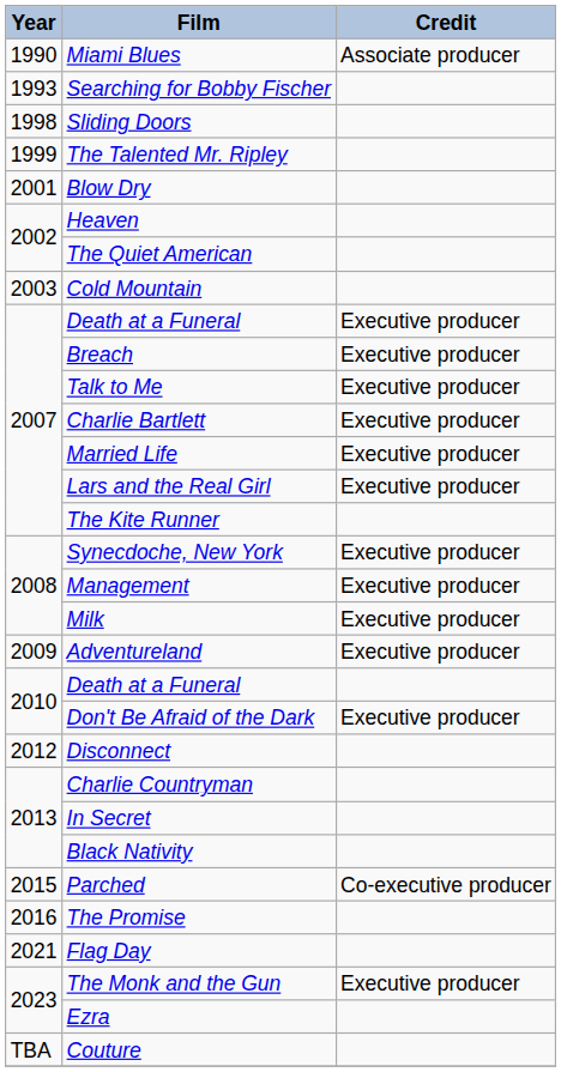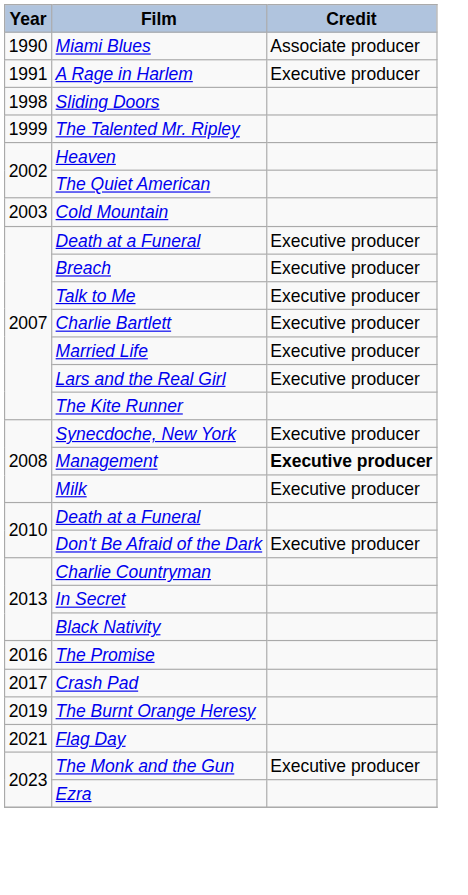+ row: 1991 | A Rage in Harlem | Executive producer
- row: 1993 | Searching for Bobby Fischer
- row: 2001 | Blow Dry
Management | Credit: normal -> bold
- row: 2009 | Adventureland | Executive producer
- row: 2012 | Disconnect
- row: 2015 | Parched | Co-executive producer
+ row: 2017 | Crash Pad
+ row: 2019 | The Burnt Orange Heresy
- row: TBA | Couture
